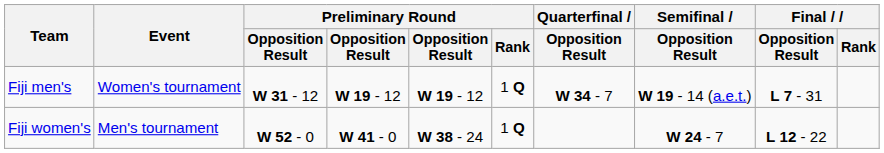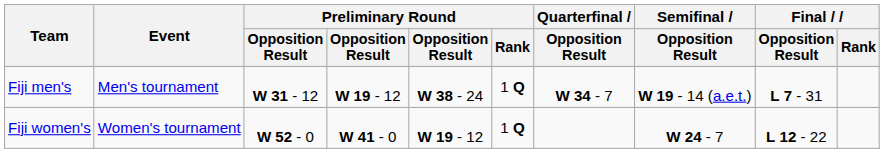Fiji men's | Event: Women's tournament -> Men's tournament
Fiji men's | column 5: W 19 - 12 -> W 38 - 24
Fiji women's | Event: Men's tournament -> Women's tournament
Fiji women's | column 5: W 38 - 24 -> W 19 - 12
